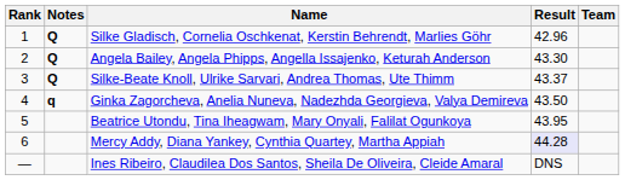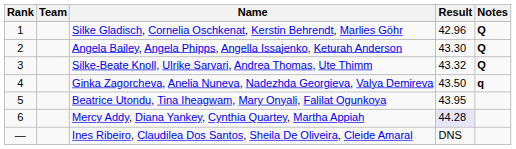columns swapped: Team <-> Notes
Silke-Beate Knoll, Ulrike Sarvari, Andrea Thomas, Ute Thimm | Result: 43.37 -> 43.32
